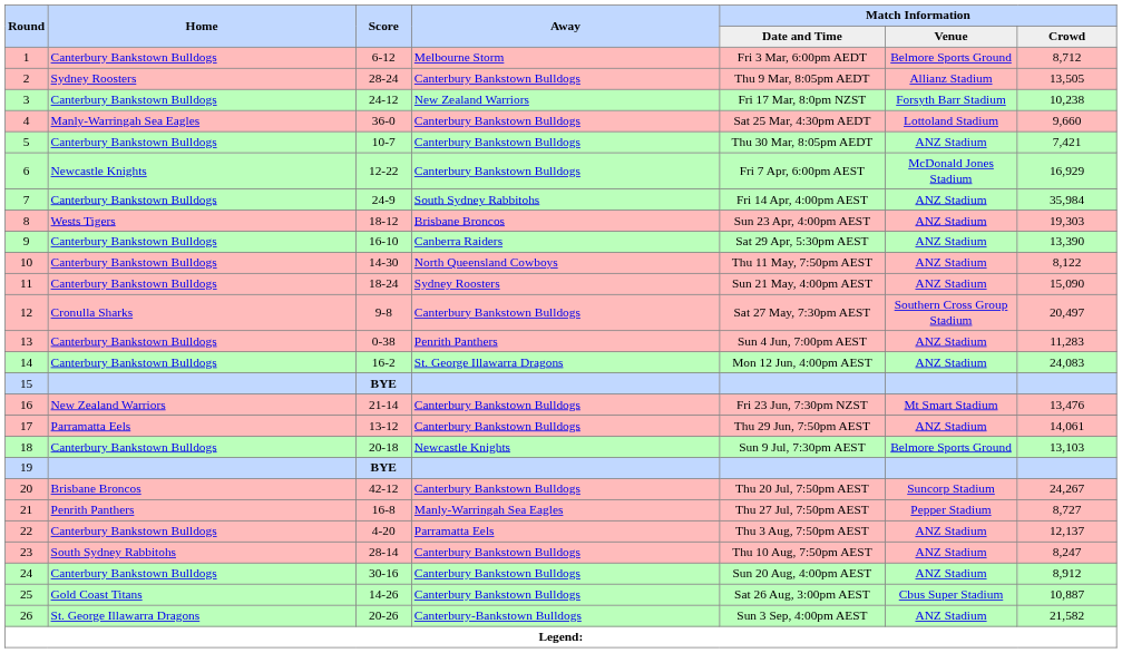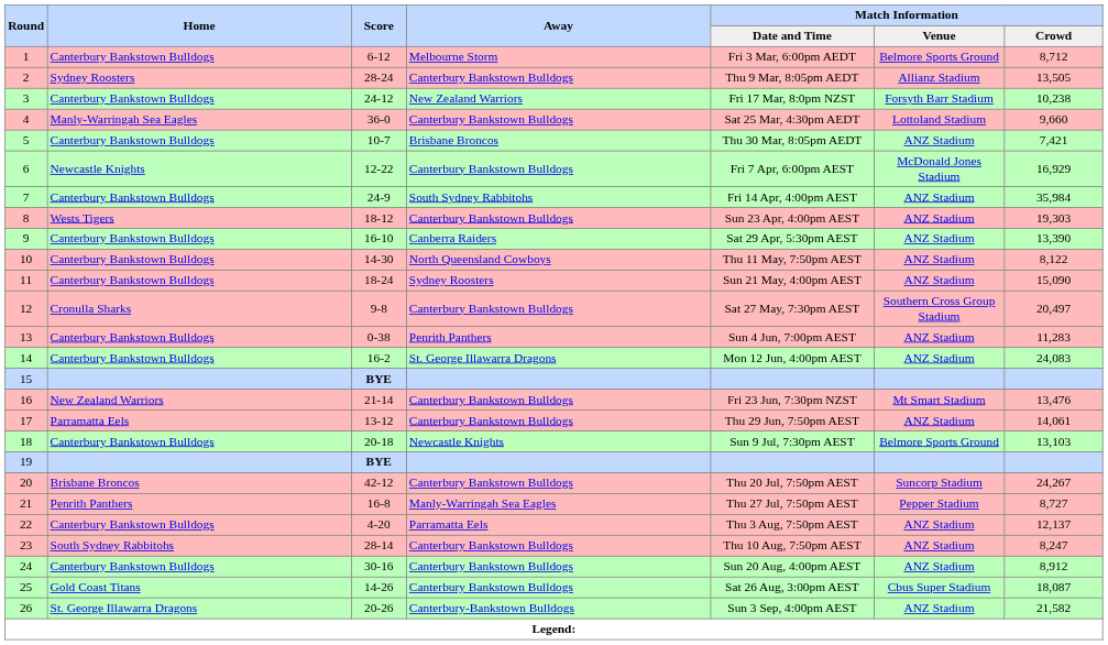5 | Away: Canterbury Bankstown Bulldogs -> Brisbane Broncos
8 | Away: Brisbane Broncos -> Canterbury Bankstown Bulldogs
25 | Match Information / Crowd: 10,887 -> 18,087
